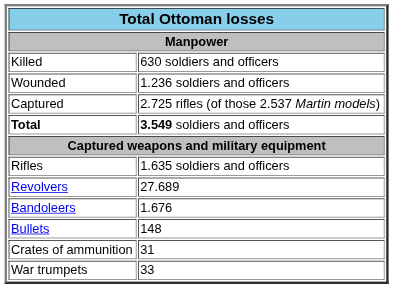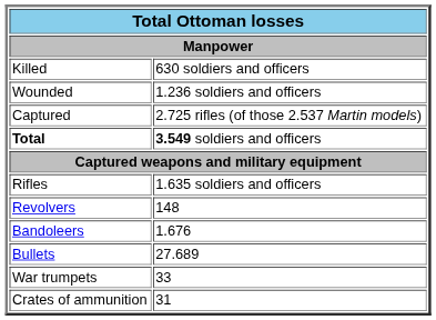Revolvers | column 2: 27.689 -> 148
Bullets | column 2: 148 -> 27.689
rows swapped: War trumpets <-> Crates of ammunition
